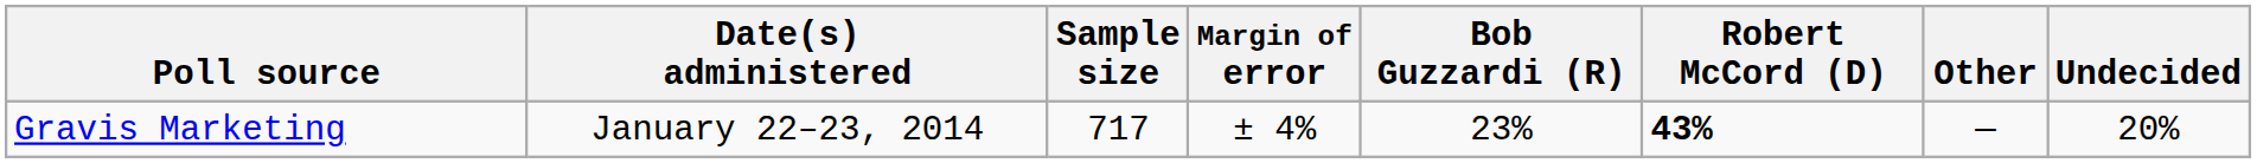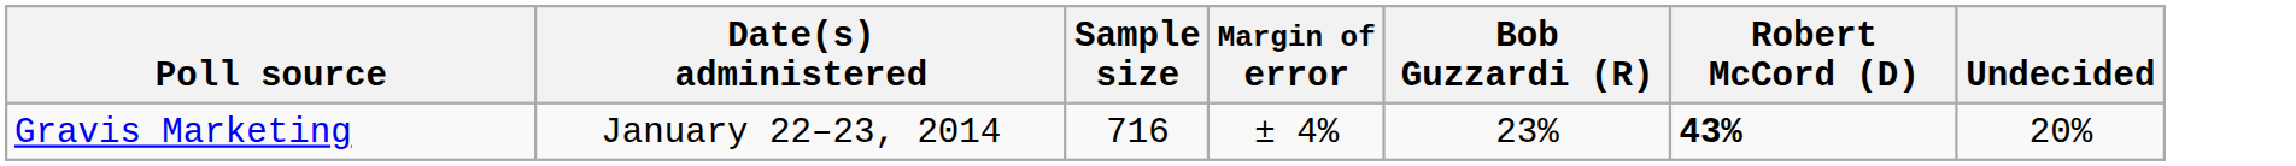- column: Other | —
Gravis Marketing | Sample size: 717 -> 716
